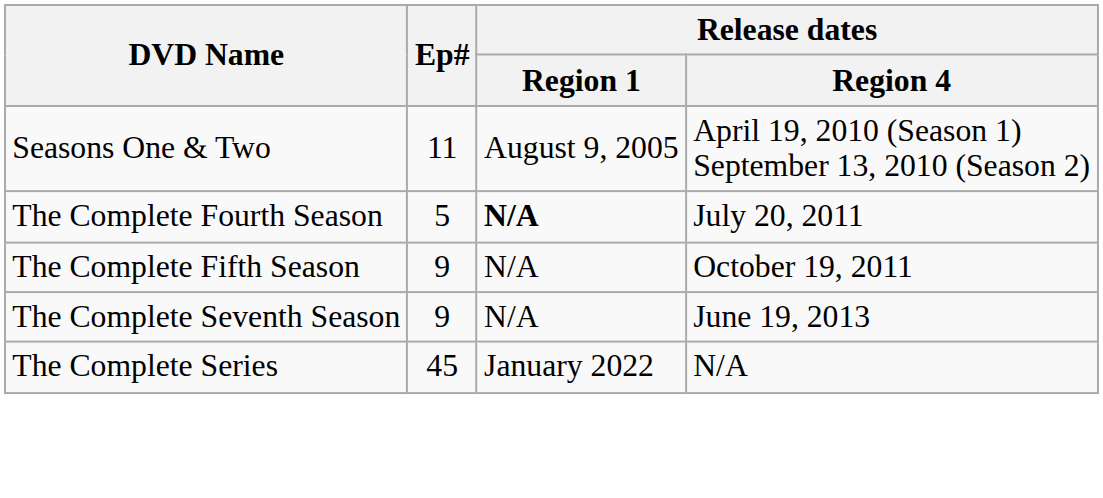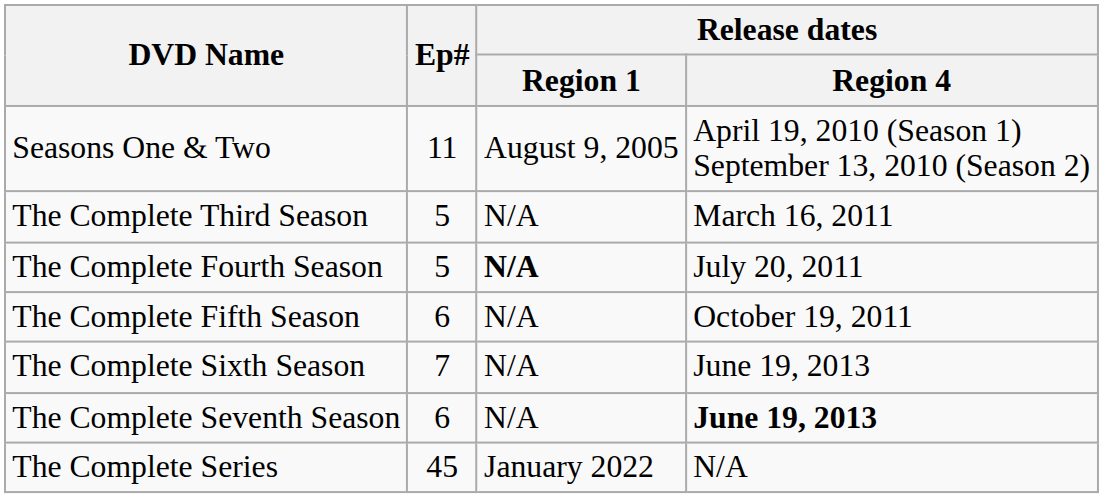+ row: The Complete Third Season | 5 | N/A | March 16, 2011
The Complete Fifth Season | Ep#: 9 -> 6
+ row: The Complete Sixth Season | 7 | N/A | June 19, 2013
The Complete Seventh Season | Ep#: 9 -> 6
The Complete Seventh Season | Release dates / Region 4: normal -> bold
